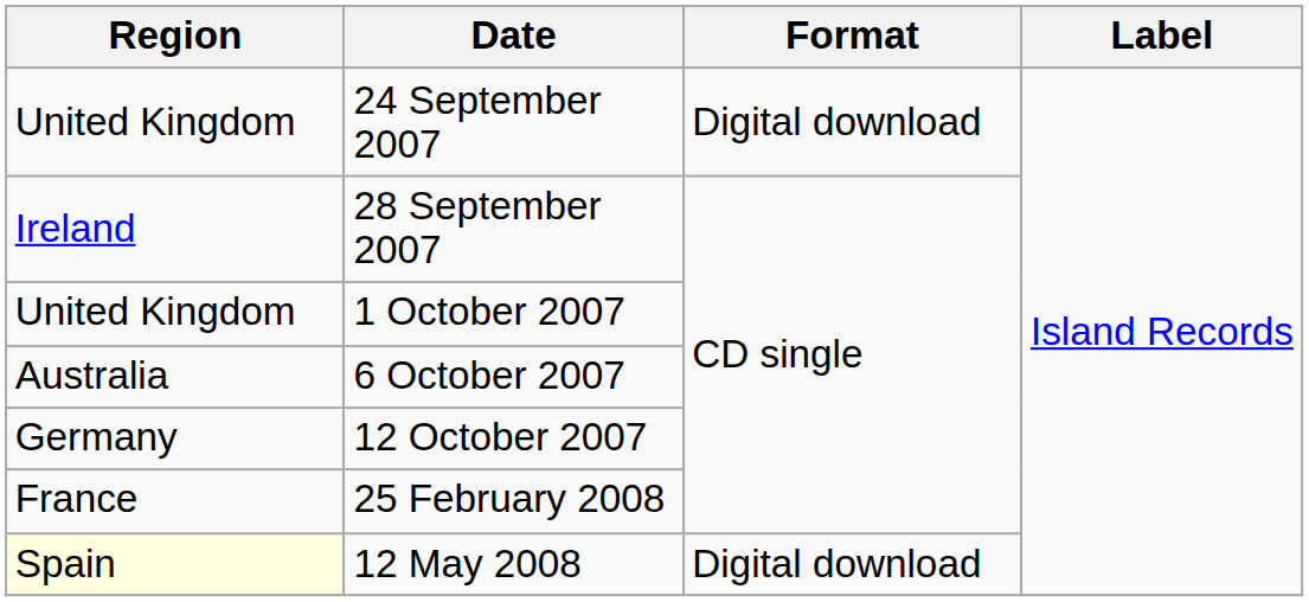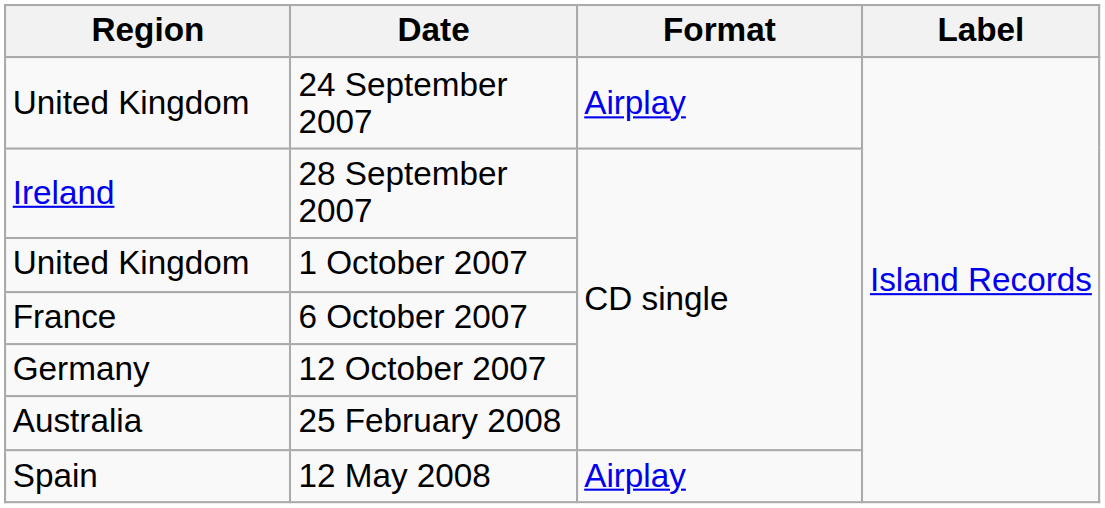24 September 2007 | Format: Digital download -> Airplay
6 October 2007 | Region: Australia -> France
25 February 2008 | Region: France -> Australia
12 May 2008 | Region: lightyellow background -> no background
12 May 2008 | Format: Digital download -> Airplay
